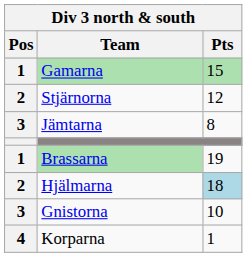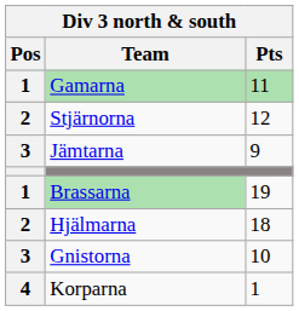Gamarna | Pts: 15 -> 11
Jämtarna | Pts: 8 -> 9
Hjälmarna | Pts: lightblue background -> no background
